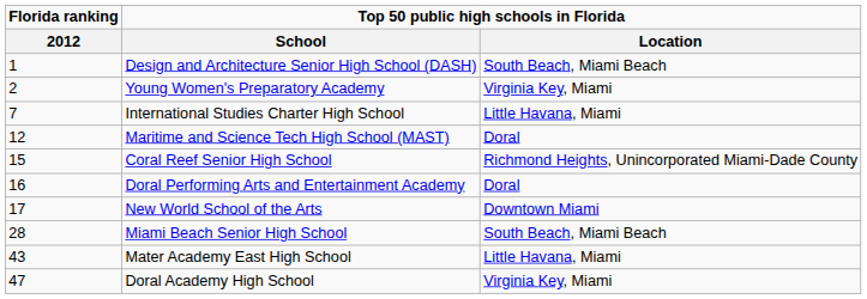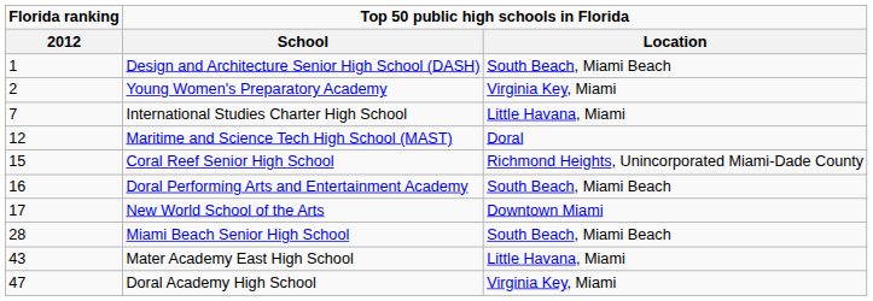Doral Performing Arts and Entertainment Academy | Top 50 public high schools in Florida / Location: Doral -> South Beach, Miami Beach
